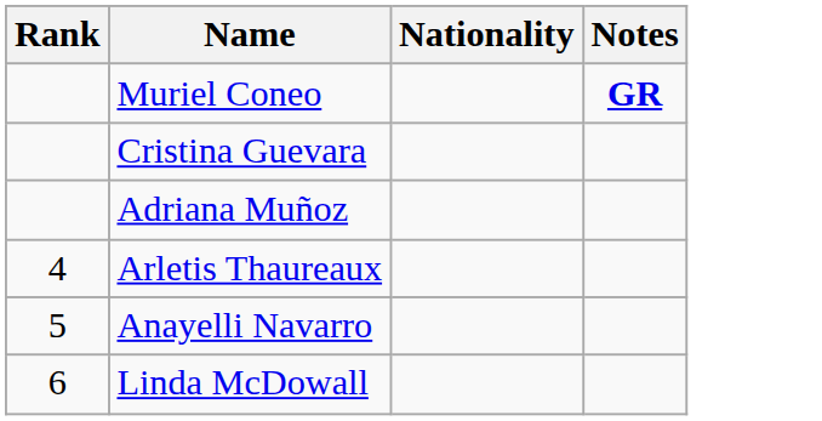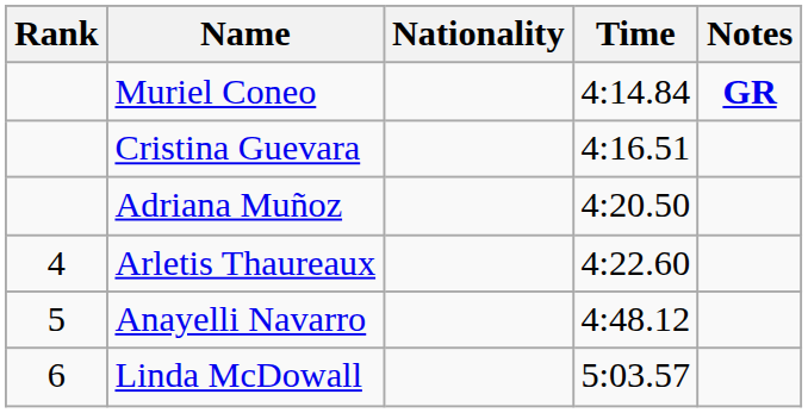+ column: Time | 4:14.84 | 4:16.51 | 4:20.50 | 4:22.60 | 4:48.12 | 5:03.57
